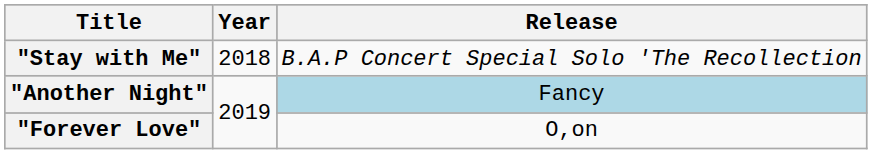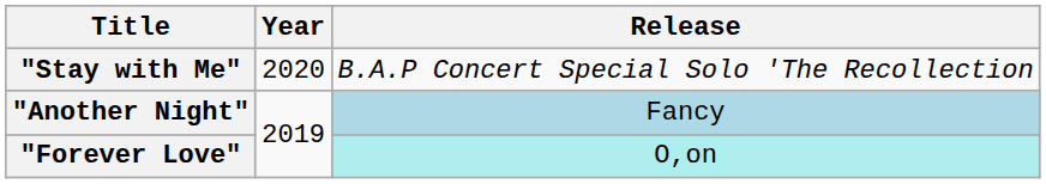"Stay with Me" | Year: 2018 -> 2020
"Forever Love" | Release: no background -> paleturquoise background
